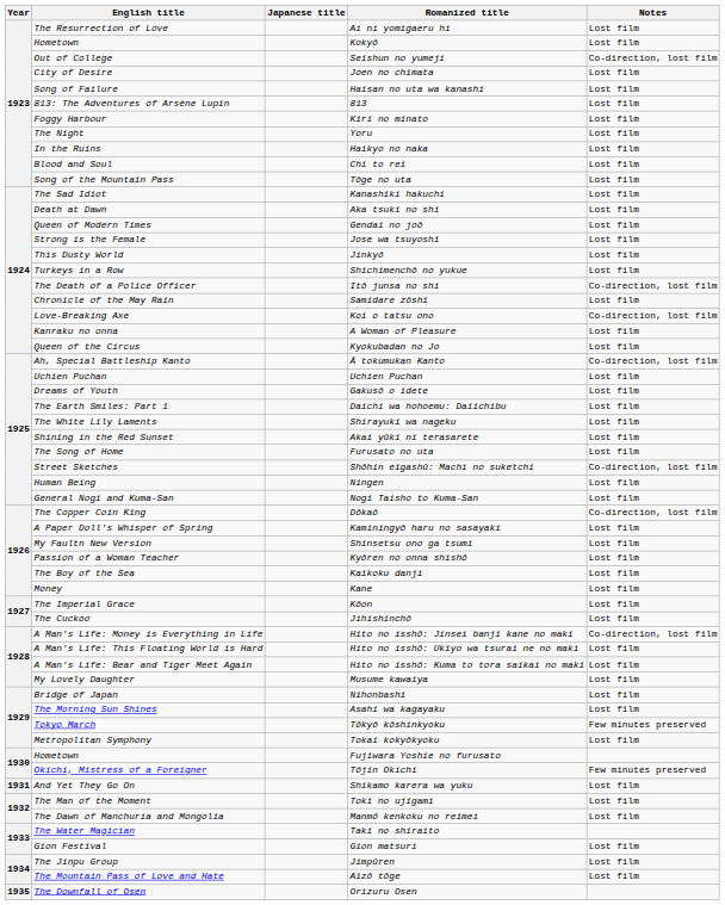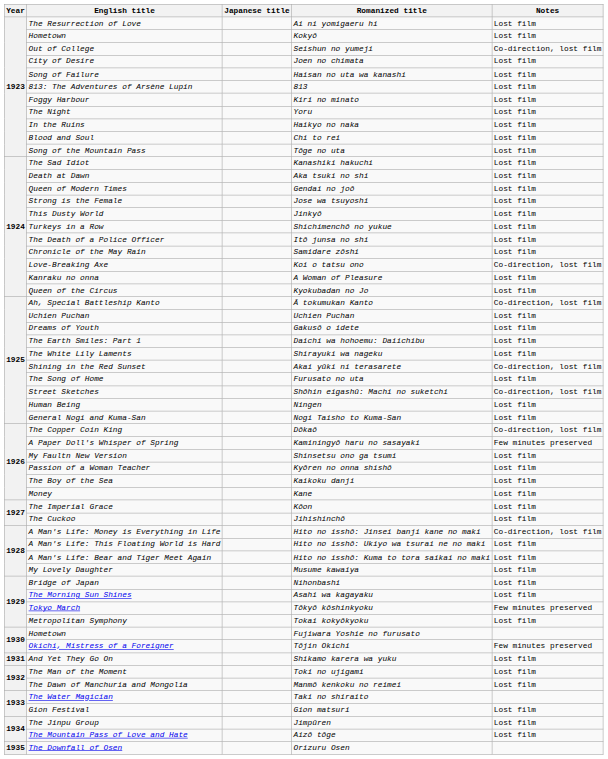Itō junsa no shi | Notes: Co-direction, lost film -> Lost film
Akai yūki ni terasarete | Notes: Lost film -> Co-direction, lost film
Kaminingyō haru no sasayaki | Notes: Lost film -> Few minutes preserved
